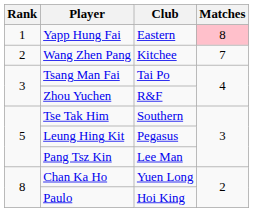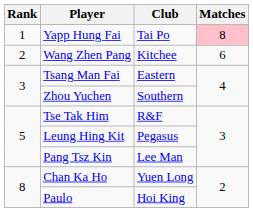Yapp Hung Fai | Club: Eastern -> Tai Po
Wang Zhen Pang | Matches: 7 -> 6
Tsang Man Fai | Club: Tai Po -> Eastern
Zhou Yuchen | Club: R&F -> Southern
Tse Tak Him | Club: Southern -> R&F
